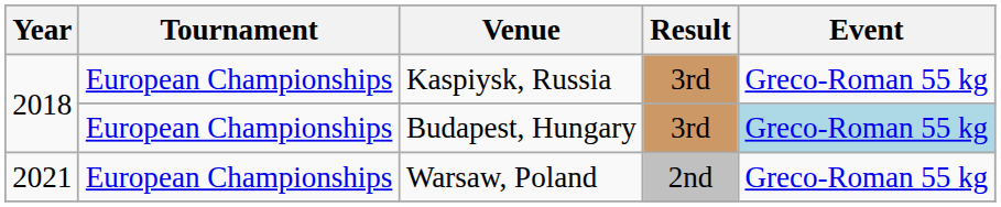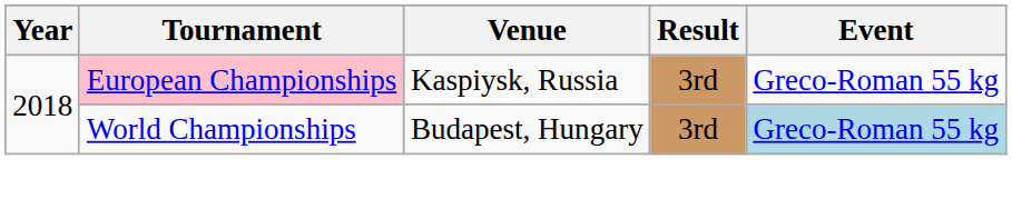Kaspiysk, Russia | Tournament: no background -> pink background
Budapest, Hungary | Tournament: European Championships -> World Championships
- row: 2021 | European Championships | Warsaw, Poland | 2nd | Greco-Roman 55 kg
